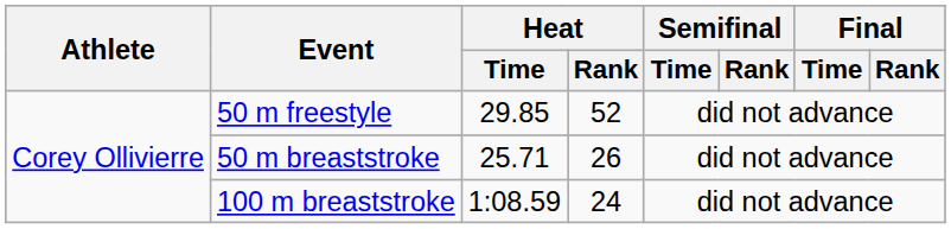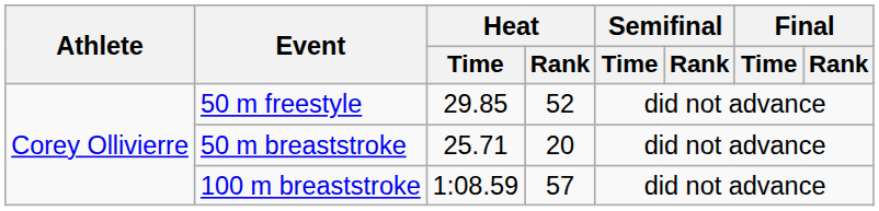50 m breaststroke | Heat / Rank: 26 -> 20
100 m breaststroke | Heat / Rank: 24 -> 57
